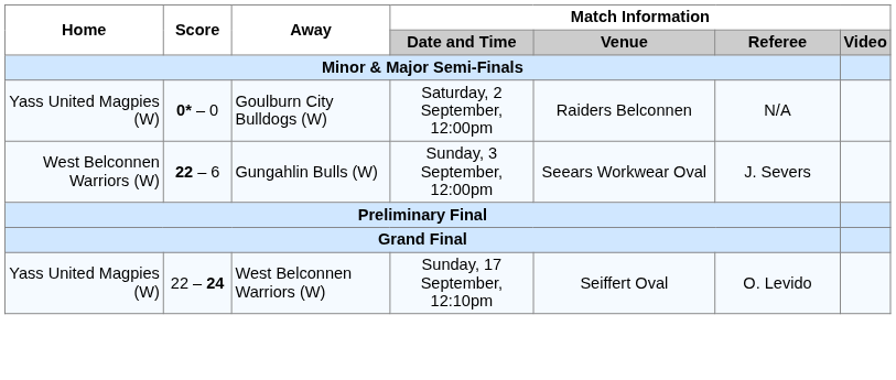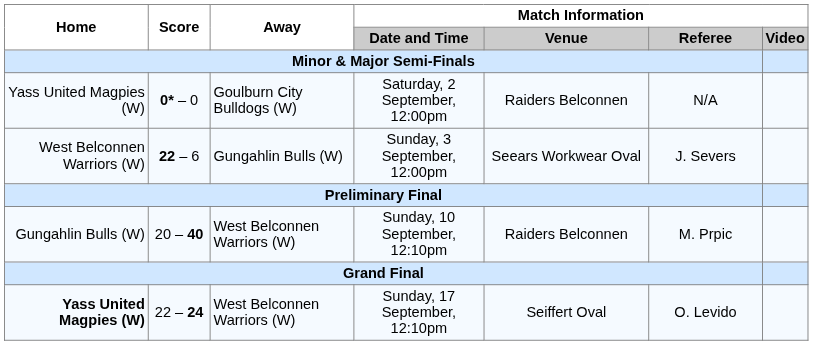+ row: Gungahlin Bulls (W) | 20 – 40 | West Belconnen Warriors (W) | Sunday, 10 September, 12:10pm | Raiders Belconnen | M. Prpic
Sunday, 17 September, 12:10pm | Home: normal -> bold
